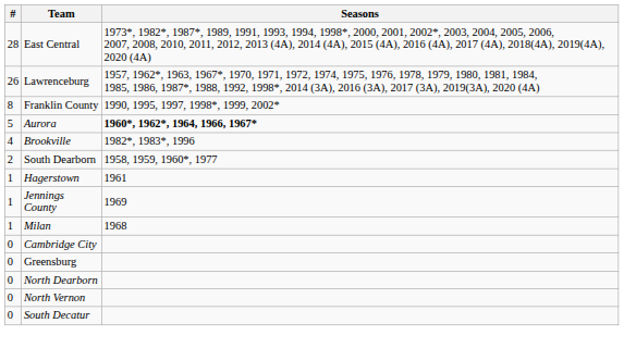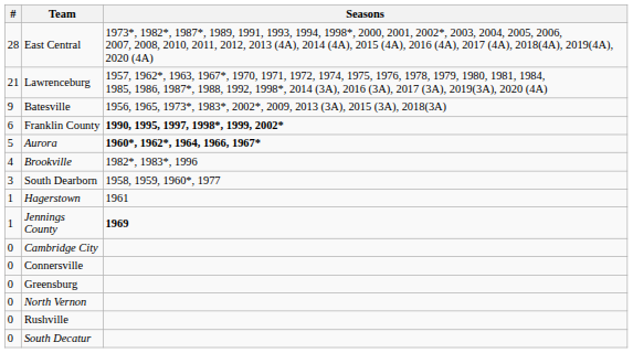Lawrenceburg | #: 26 -> 21
+ row: 9 | Batesville | 1956, 1965, 1973*, 1983*, 2002*, 2009, 2013 (3A), 2015 (3A), 2018(3A)
Franklin County | #: 8 -> 6
Franklin County | Seasons: normal -> bold
South Dearborn | #: 2 -> 3
Jennings County | Seasons: normal -> bold
- row: 1 | Milan | 1968
+ row: 0 | Connersville
- row: 0 | North Dearborn
+ row: 0 | Rushville
